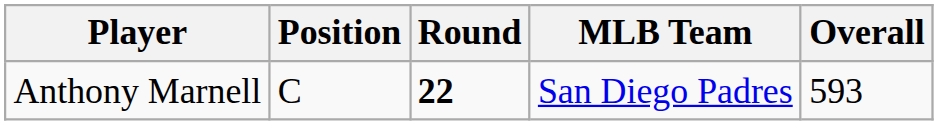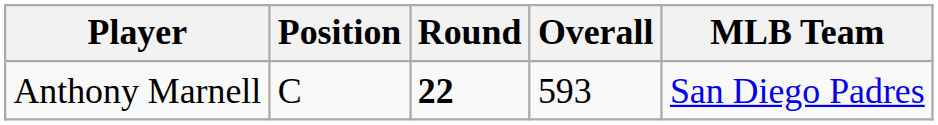columns swapped: Overall <-> MLB Team
